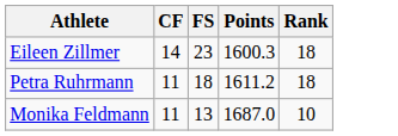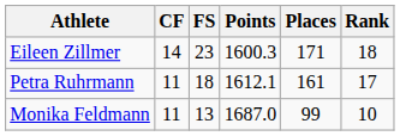+ column: Places | 171 | 161 | 99
Petra Ruhrmann | Points: 1611.2 -> 1612.1
Petra Ruhrmann | Rank: 18 -> 17
